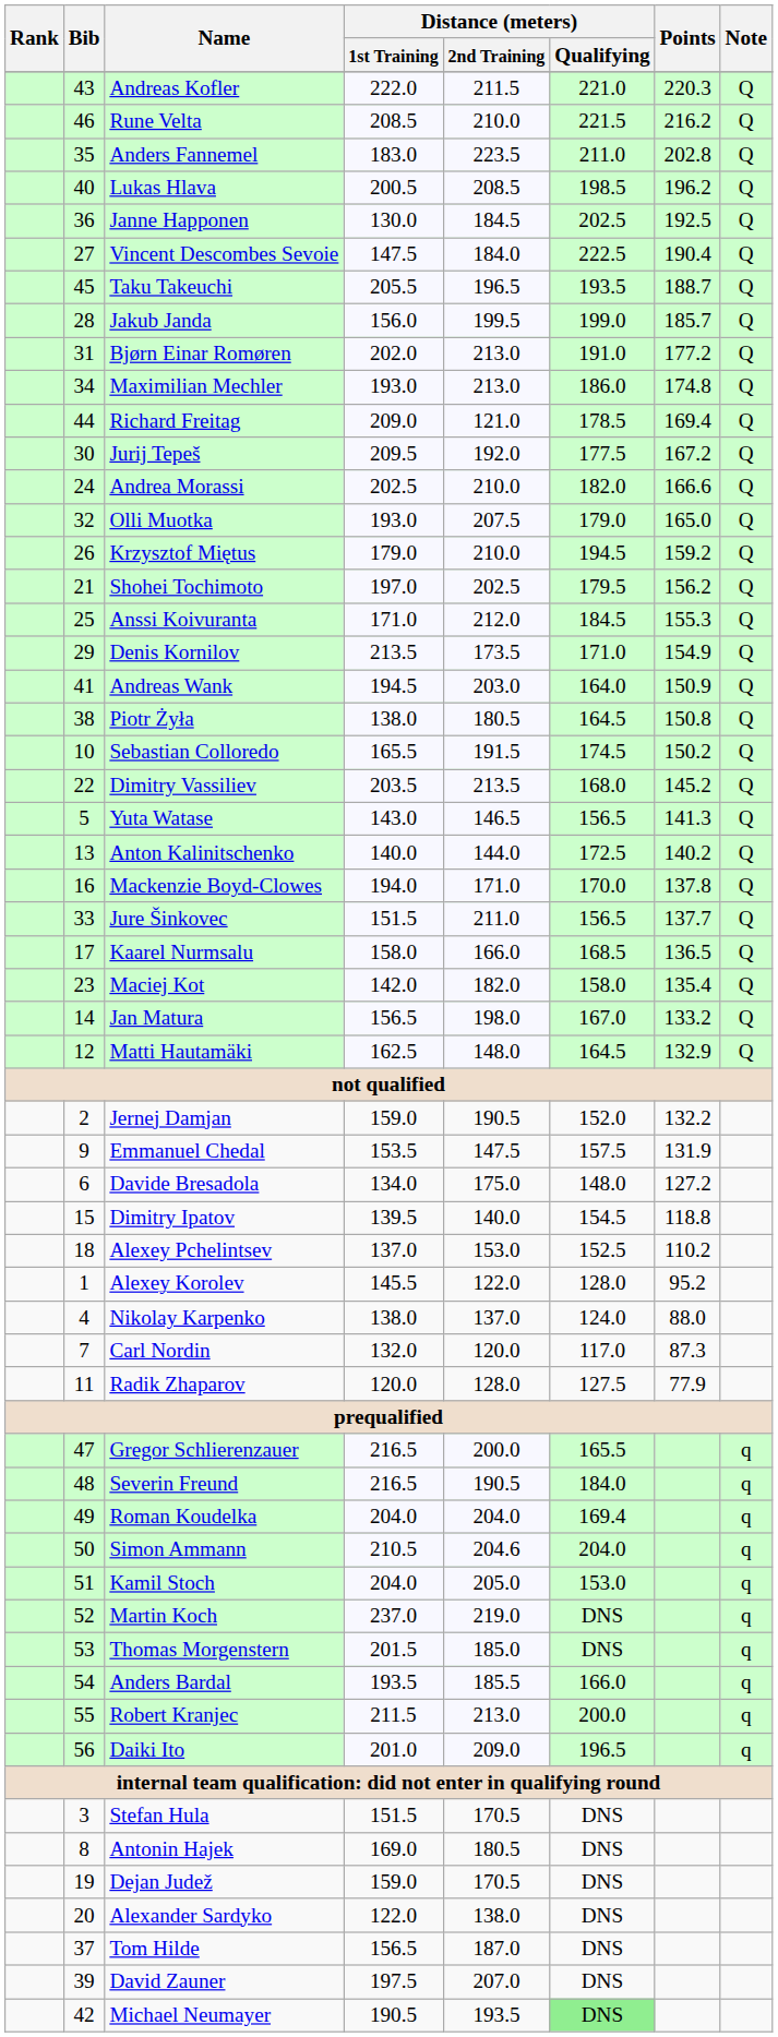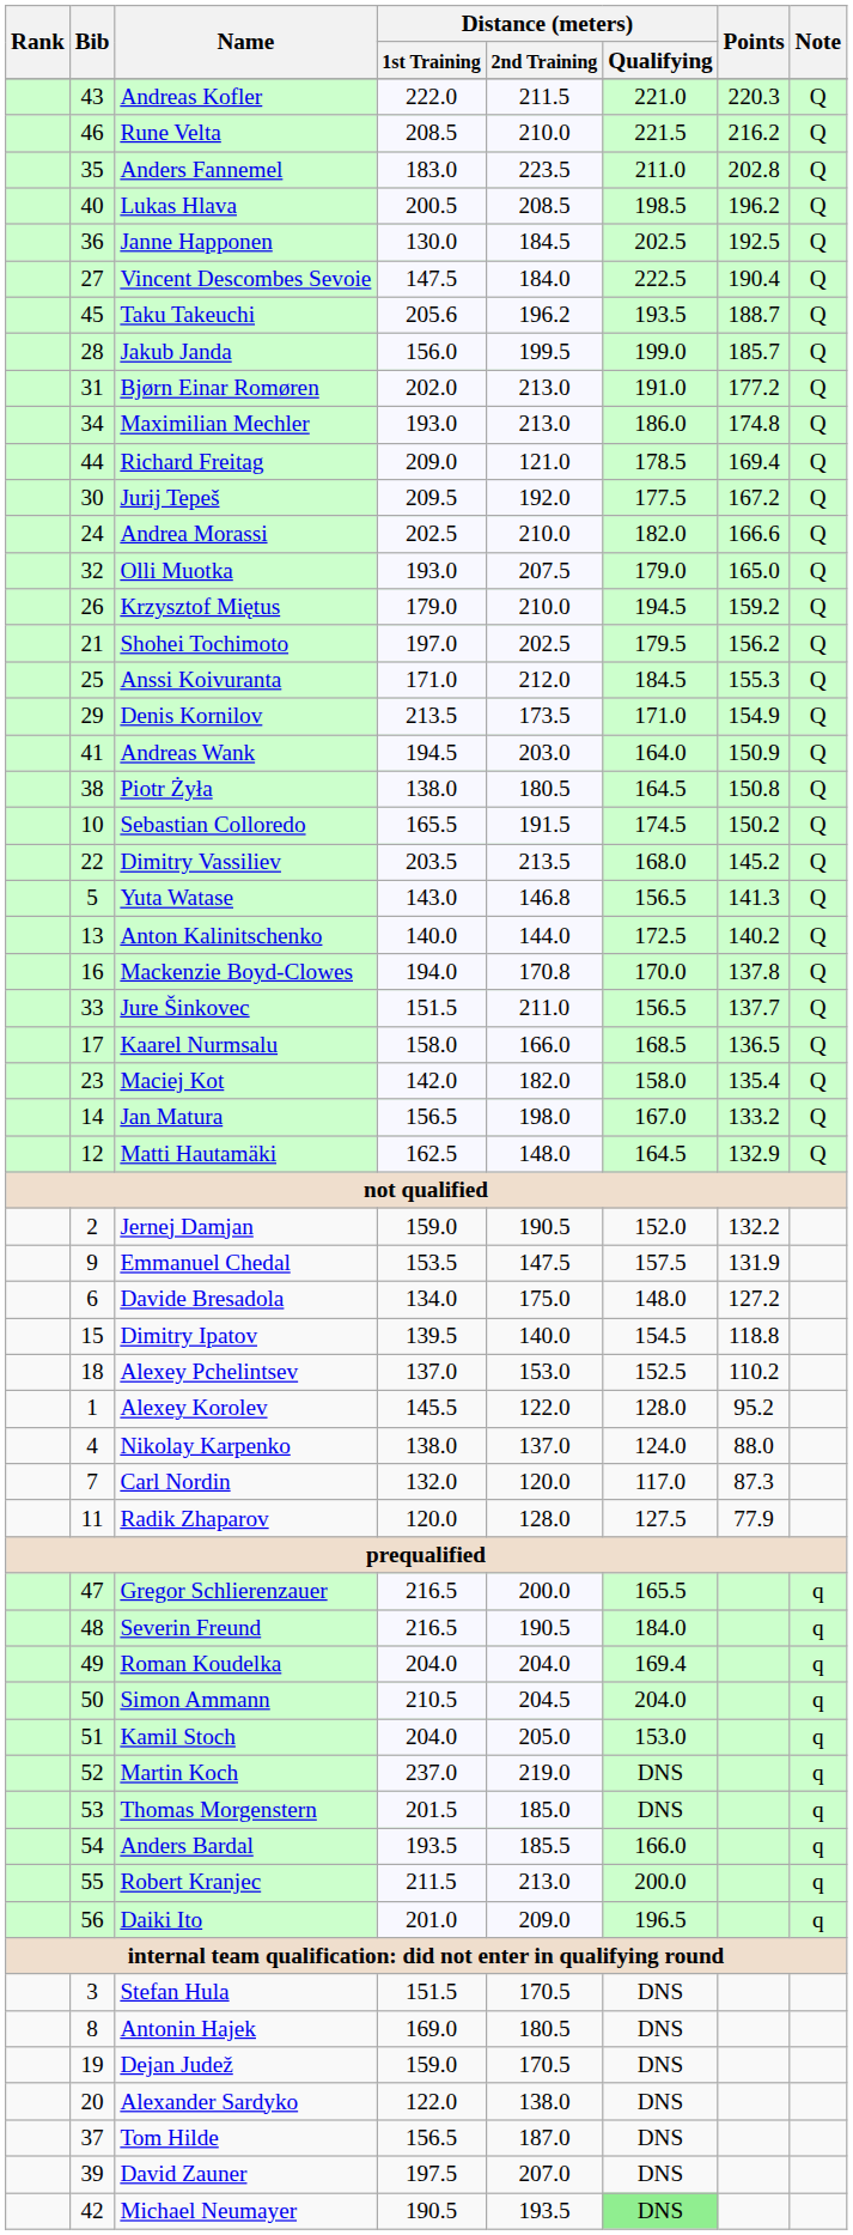Taku Takeuchi | Distance (meters) / 1st Training: 205.5 -> 205.6
Taku Takeuchi | Distance (meters) / 2nd Training: 196.5 -> 196.2
Yuta Watase | Distance (meters) / 2nd Training: 146.5 -> 146.8
Mackenzie Boyd-Clowes | Distance (meters) / 2nd Training: 171.0 -> 170.8
Simon Ammann | Distance (meters) / 2nd Training: 204.6 -> 204.5
